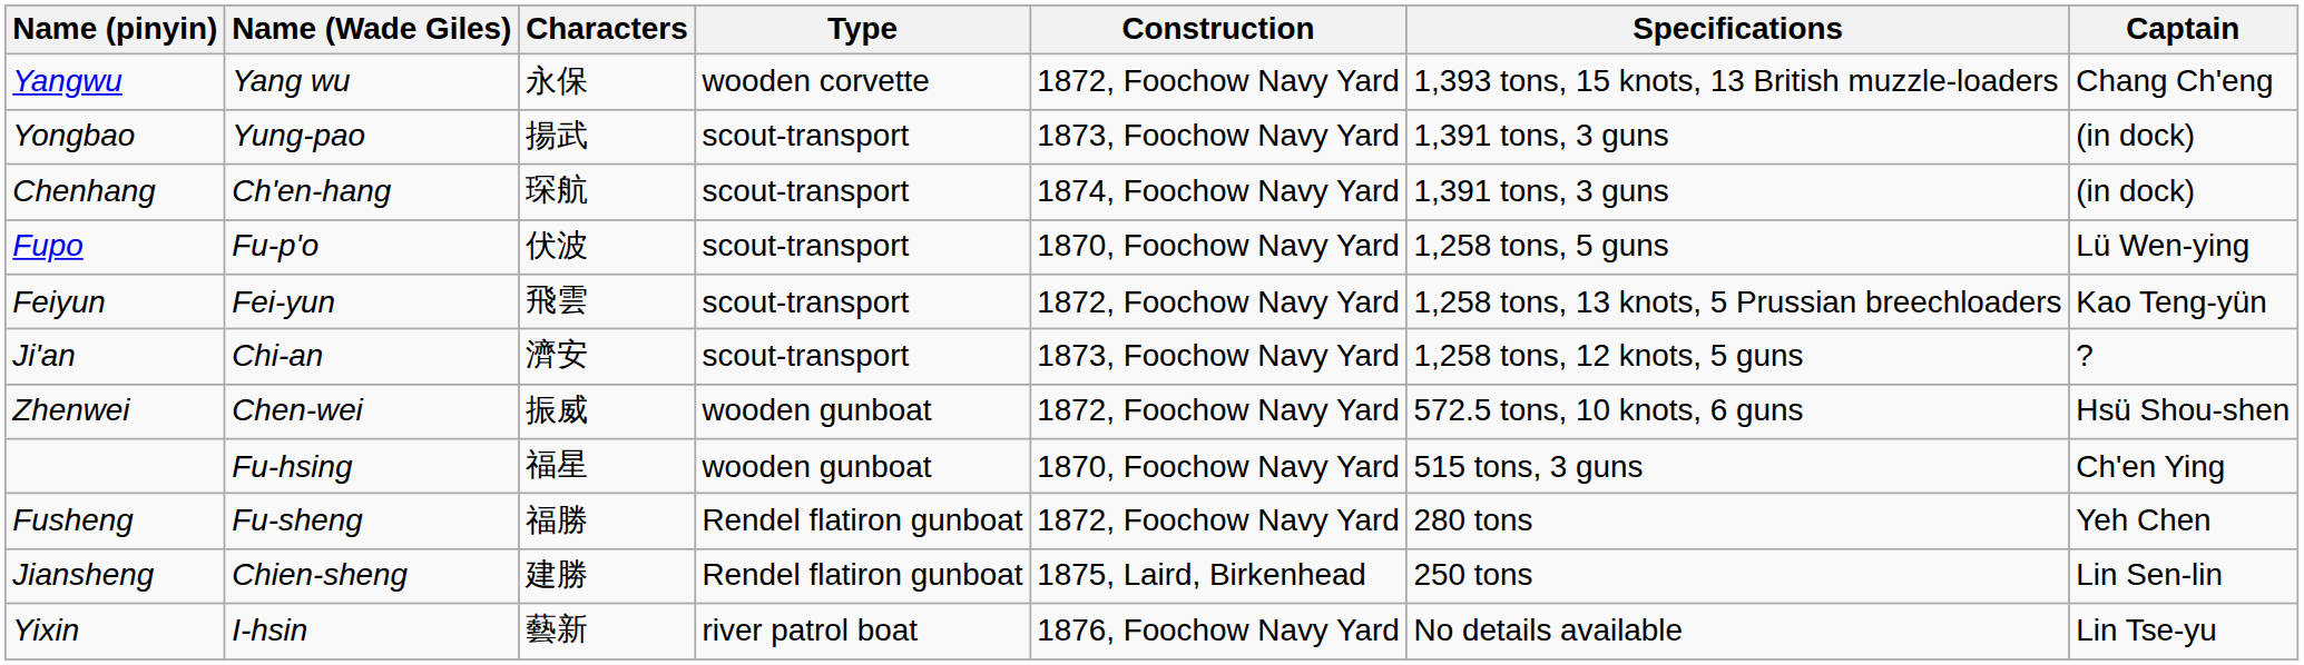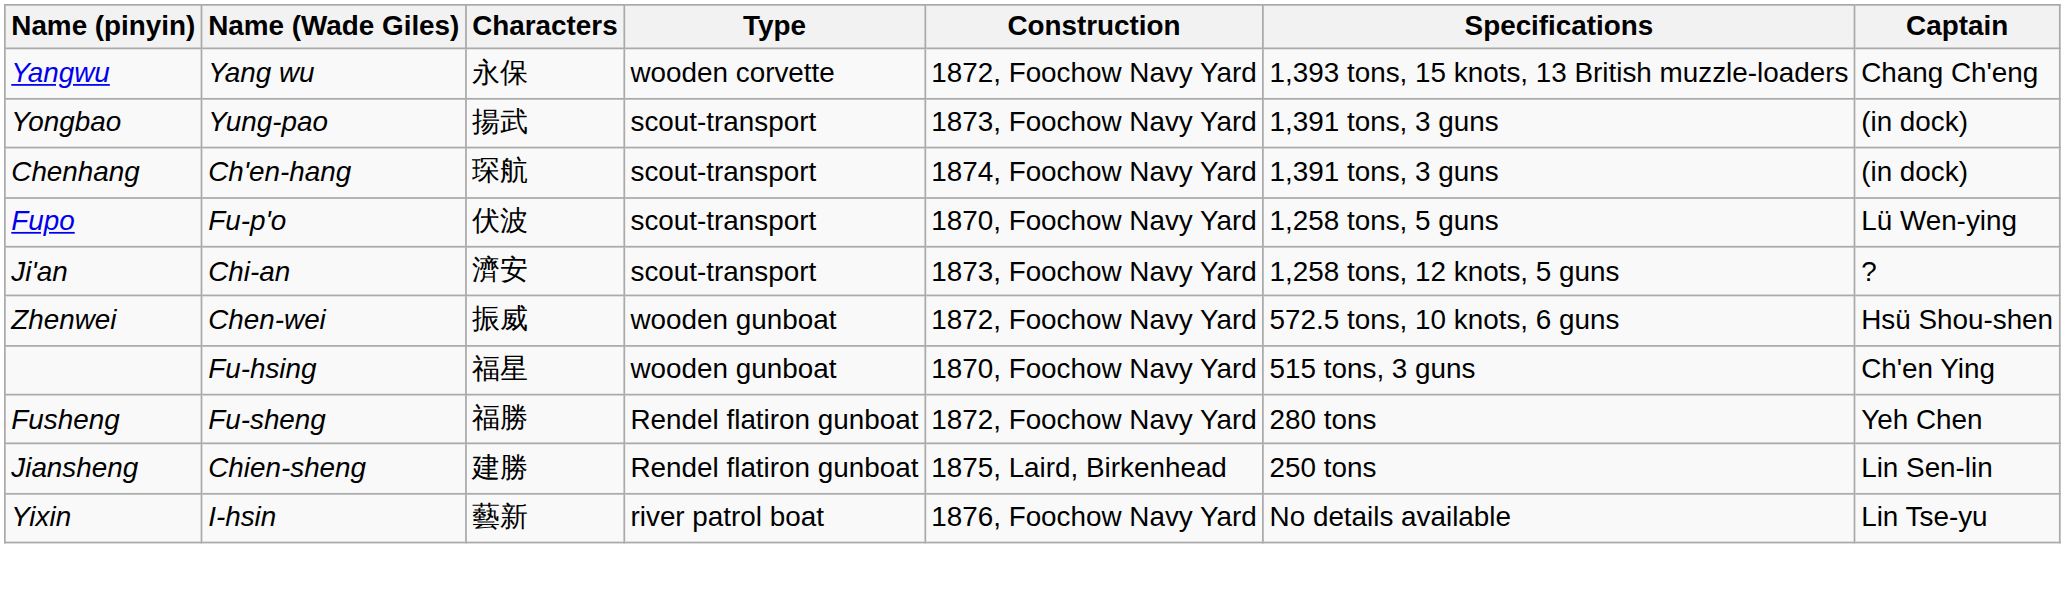- row: Feiyun | Fei-yun | 飛雲 | scout-transport | 1872, Foochow Navy Yard | 1,258 tons, 13 knots, 5 Prussian breechloaders | Kao Teng-yün
